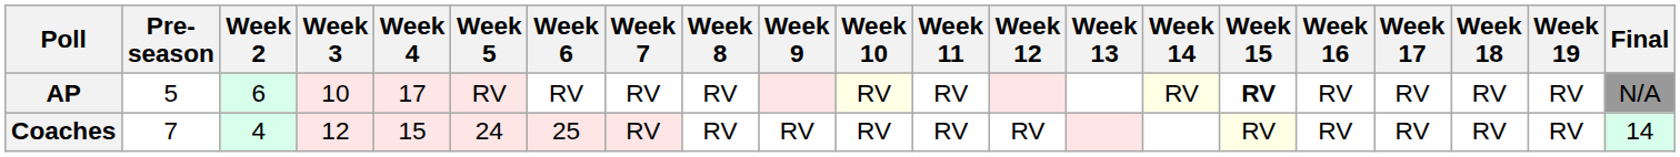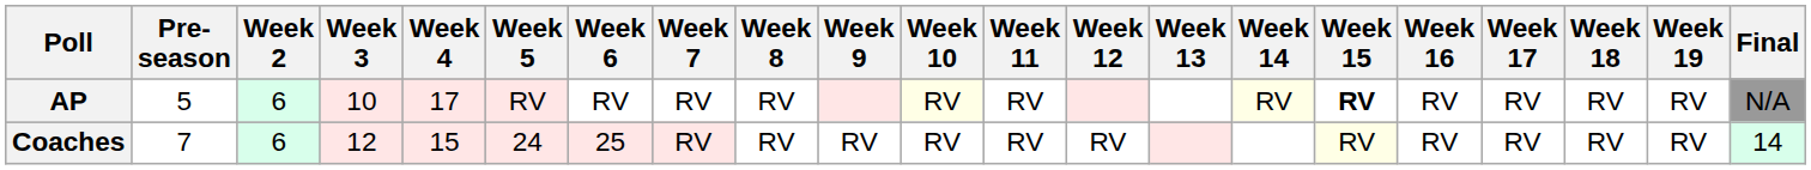Coaches | Week 2: 4 -> 6
